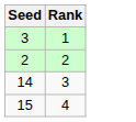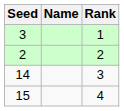+ column: Name
